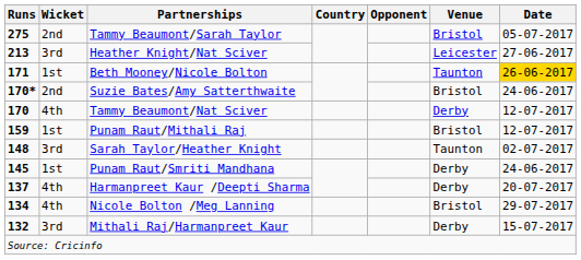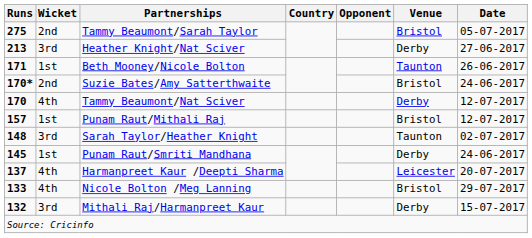Heather Knight/Nat Sciver | Venue: Leicester -> Derby
Beth Mooney/Nicole Bolton | Date: gold background -> no background
Punam Raut/Mithali Raj | Runs: 159 -> 157
Harmanpreet Kaur /Deepti Sharma | Venue: Derby -> Leicester
Nicole Bolton /Meg Lanning | Runs: 134 -> 133
